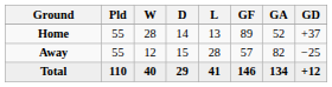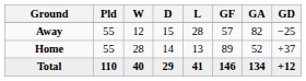rows swapped: Home <-> Away
